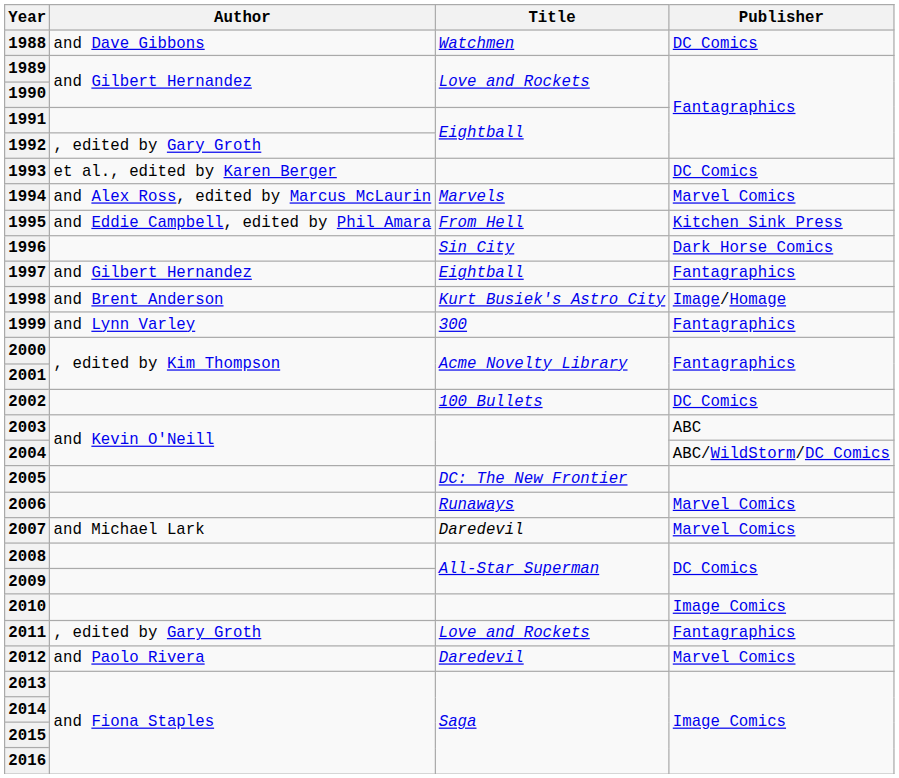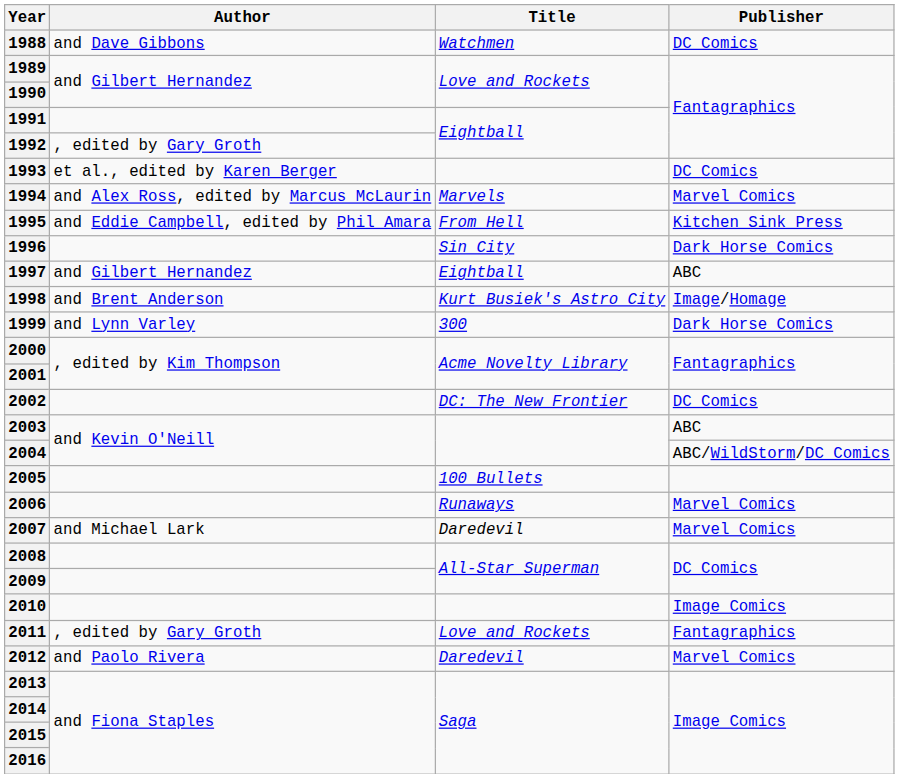1997 | Publisher: Fantagraphics -> ABC
1999 | Publisher: Fantagraphics -> Dark Horse Comics
2002 | Title: 100 Bullets -> DC: The New Frontier
2005 | Title: DC: The New Frontier -> 100 Bullets
